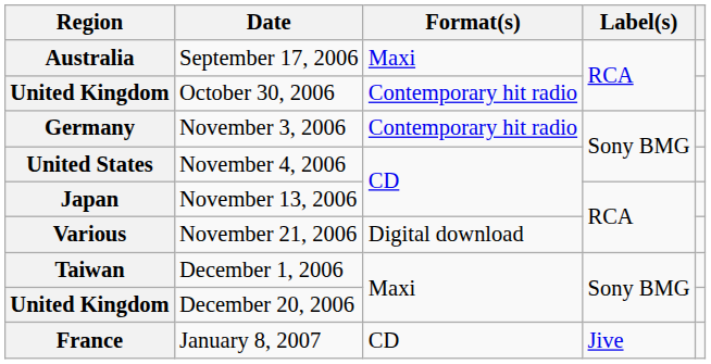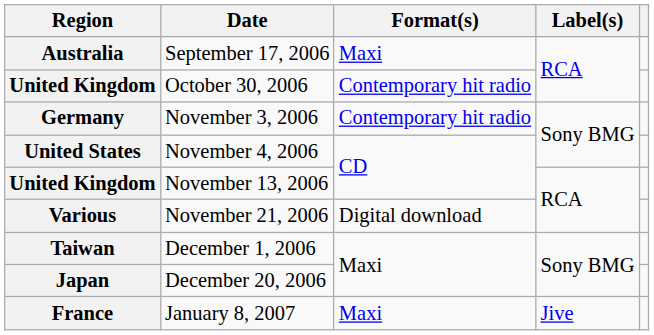November 13, 2006 | Region: Japan -> United Kingdom
December 20, 2006 | Region: United Kingdom -> Japan
January 8, 2007 | Format(s): CD -> Maxi
